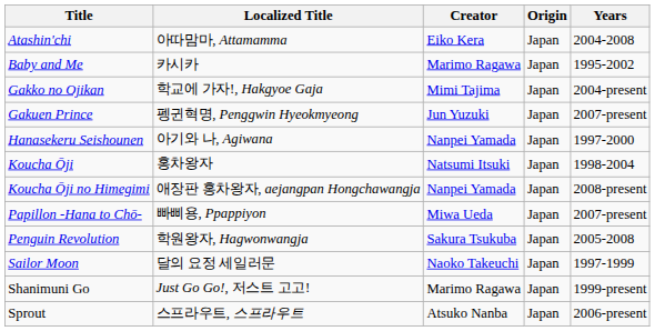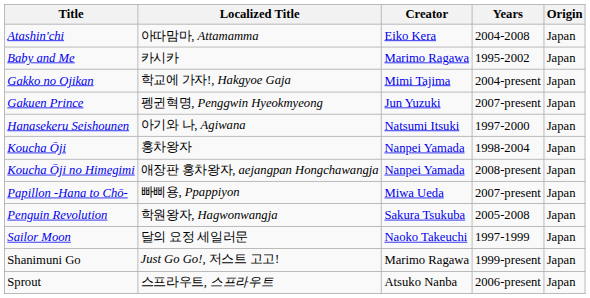columns swapped: Years <-> Origin
Hanasekeru Seishounen | Creator: Nanpei Yamada -> Natsumi Itsuki
Koucha Ōji | Creator: Natsumi Itsuki -> Nanpei Yamada
